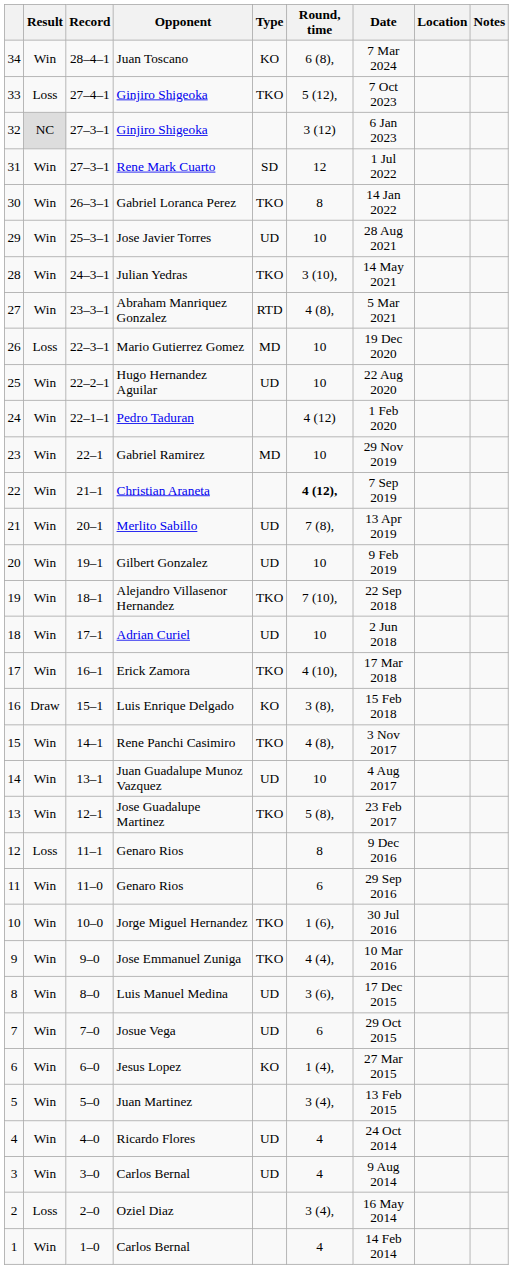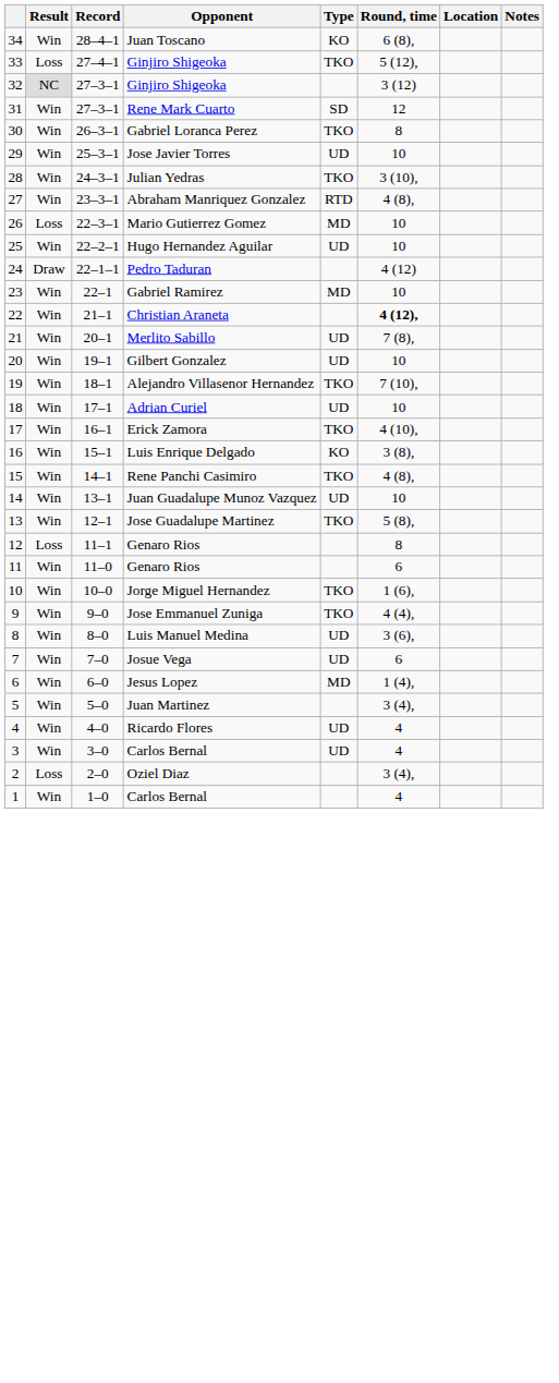- column: Date | 7 Mar 2024 | 7 Oct 2023 | 6 Jan 2023 | 1 Jul 2022 | 14 Jan 2022 | 28 Aug 2021 | 14 May 2021 | 5 Mar 2021 | 19 Dec 2020 | 22 Aug 2020 | 1 Feb 2020 | 29 Nov 2019 | 7 Sep 2019 | 13 Apr 2019 | 9 Feb 2019 | 22 Sep 2018 | 2 Jun 2018 | 17 Mar 2018 | 15 Feb 2018 | 3 Nov 2017 | 4 Aug 2017 | 23 Feb 2017 | 9 Dec 2016 | 29 Sep 2016 | 30 Jul 2016 | 10 Mar 2016 | 17 Dec 2015 | 29 Oct 2015 | 27 Mar 2015 | 13 Feb 2015 | 24 Oct 2014 | 9 Aug 2014 | 16 May 2014 | 14 Feb 2014
Pedro Taduran | Result: Win -> Draw
Luis Enrique Delgado | Result: Draw -> Win
Jesus Lopez | Type: KO -> MD
